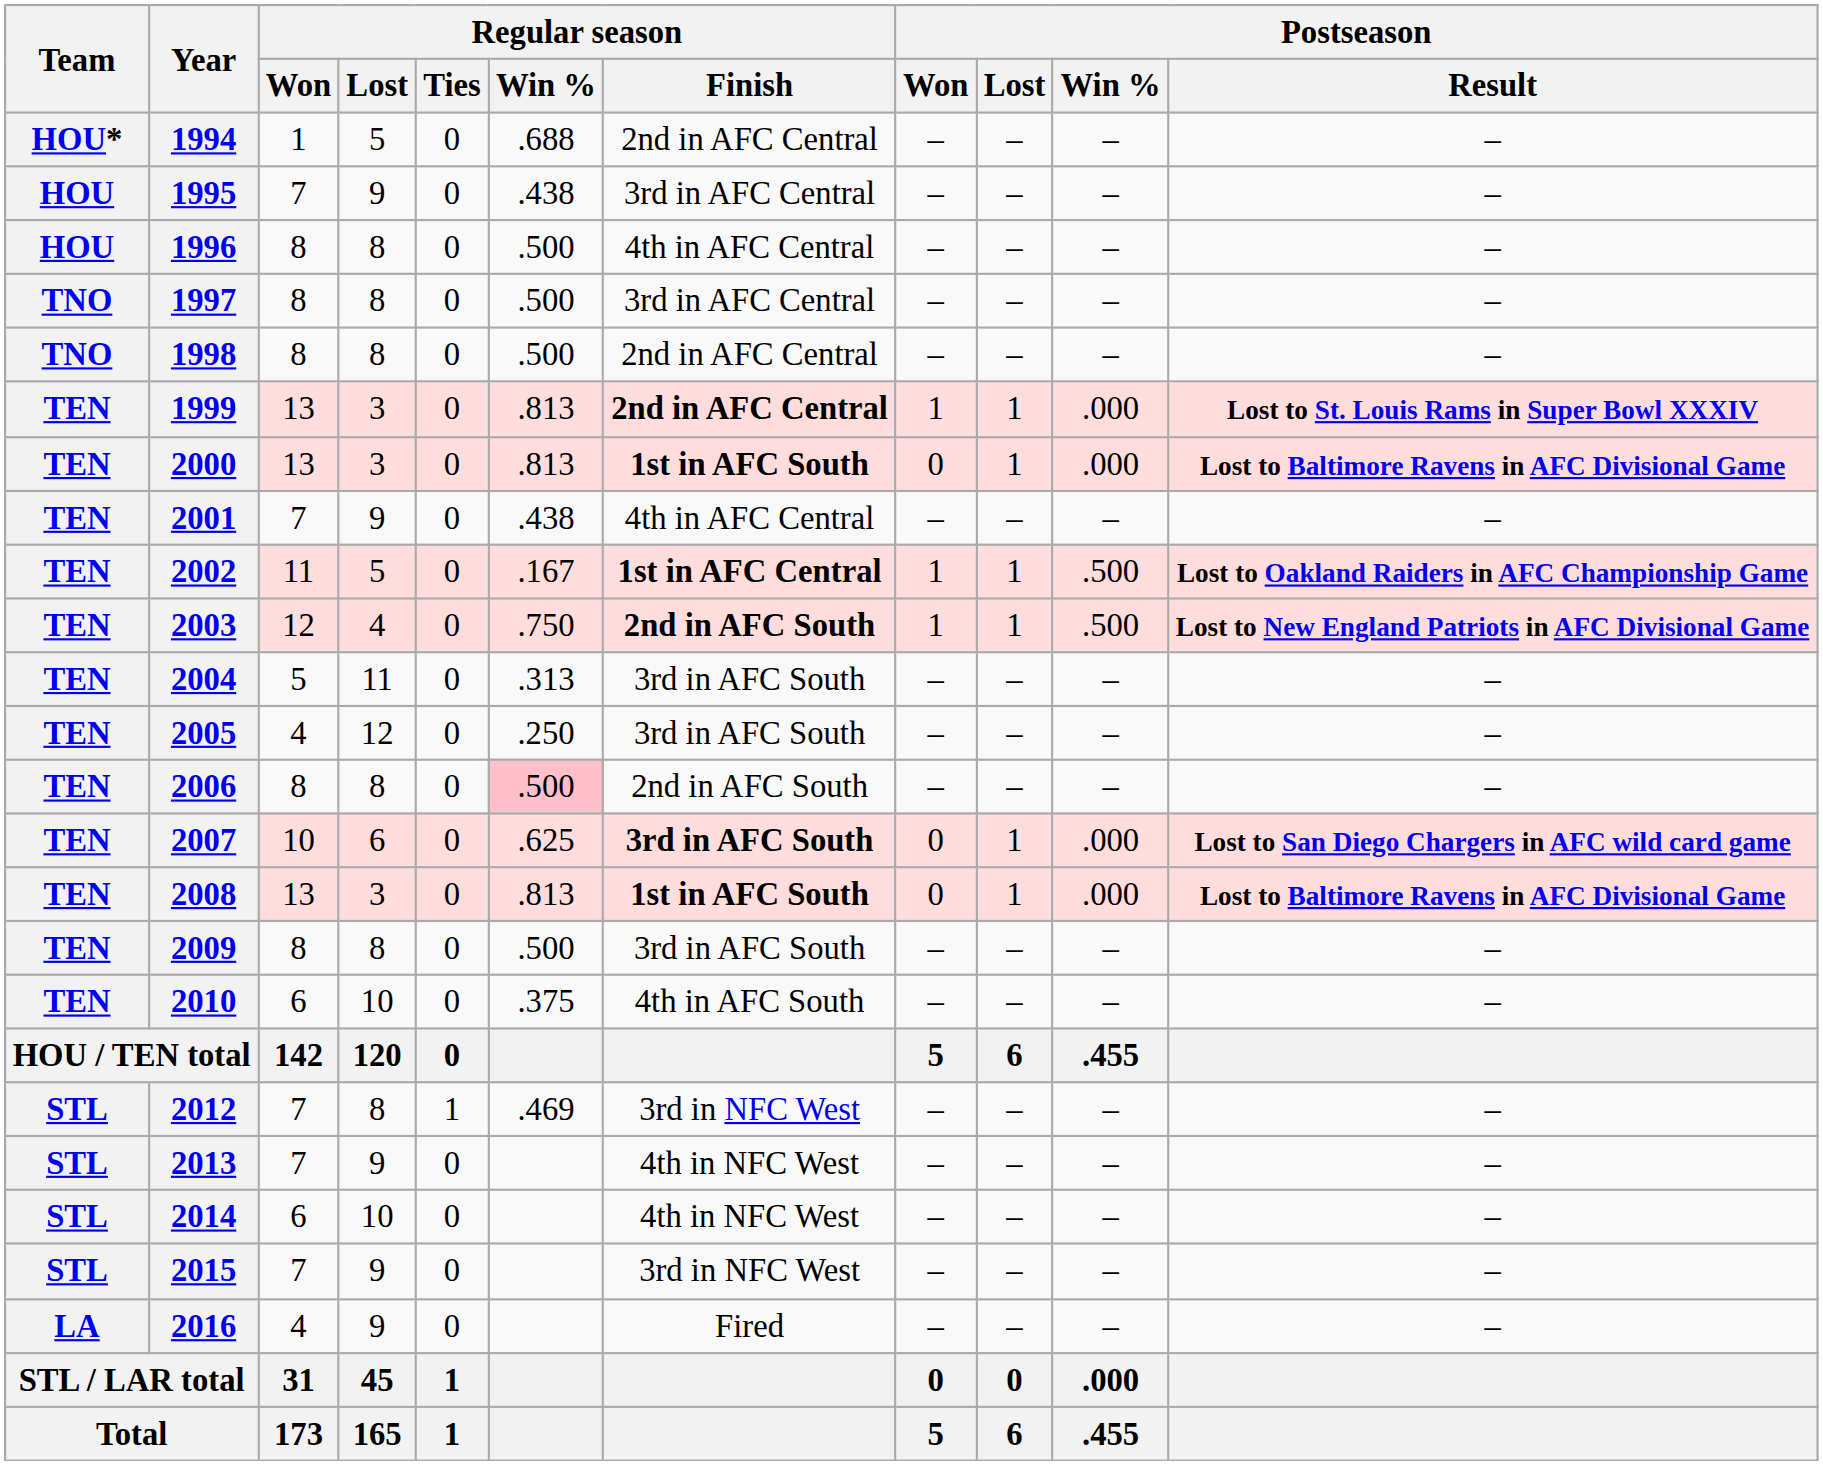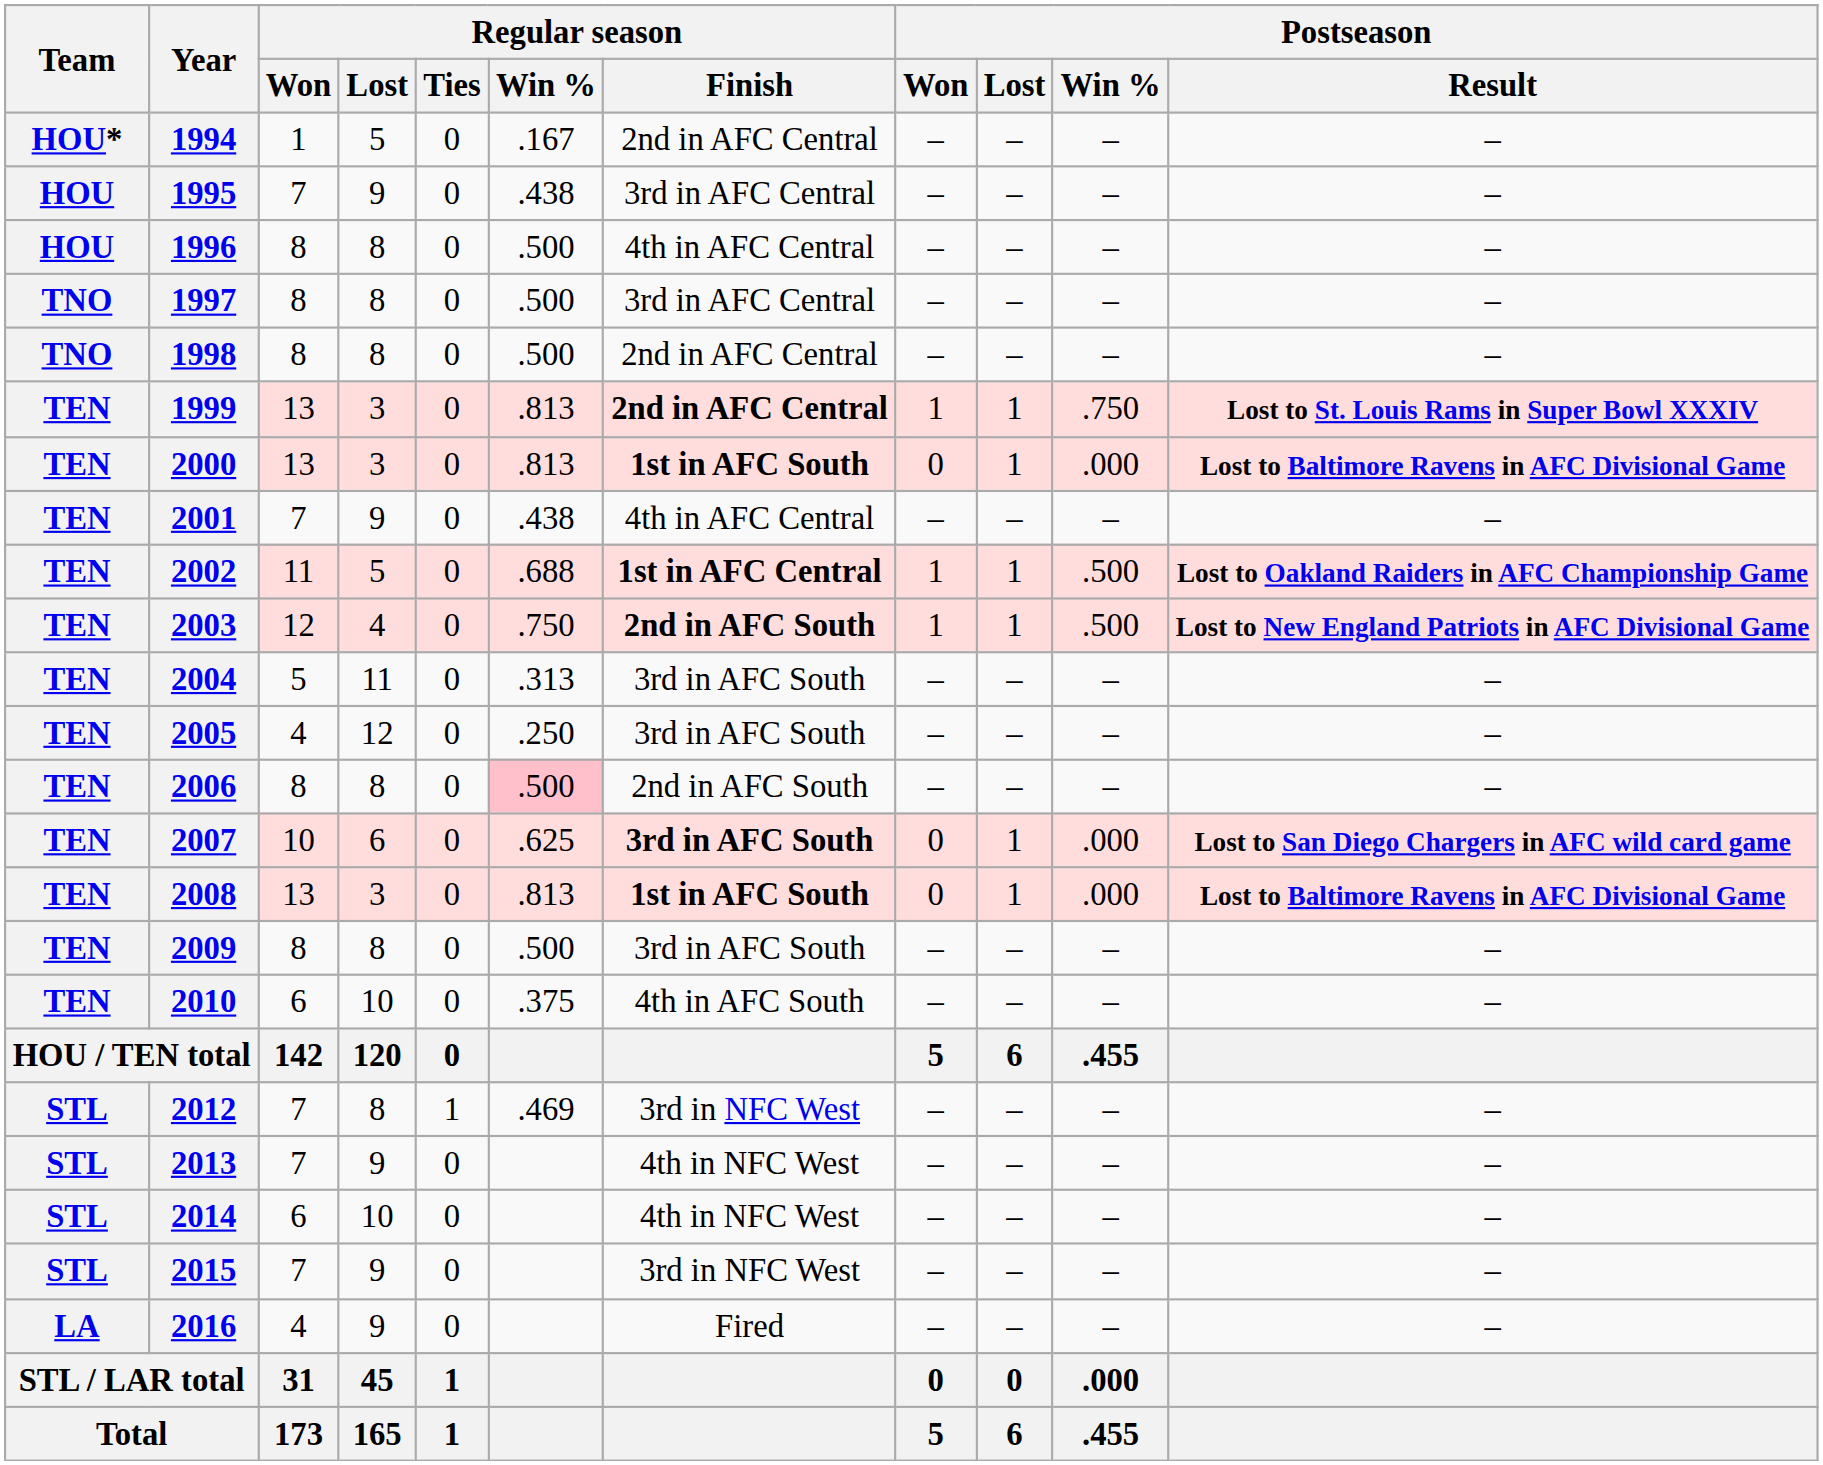1994 | Regular season / Win %: .688 -> .167
1999 | Postseason / Win %: .000 -> .750
2002 | Regular season / Win %: .167 -> .688
